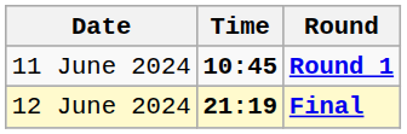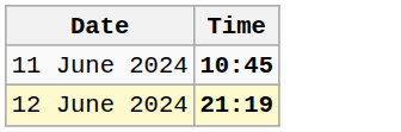- column: Round | Round 1 | Final
